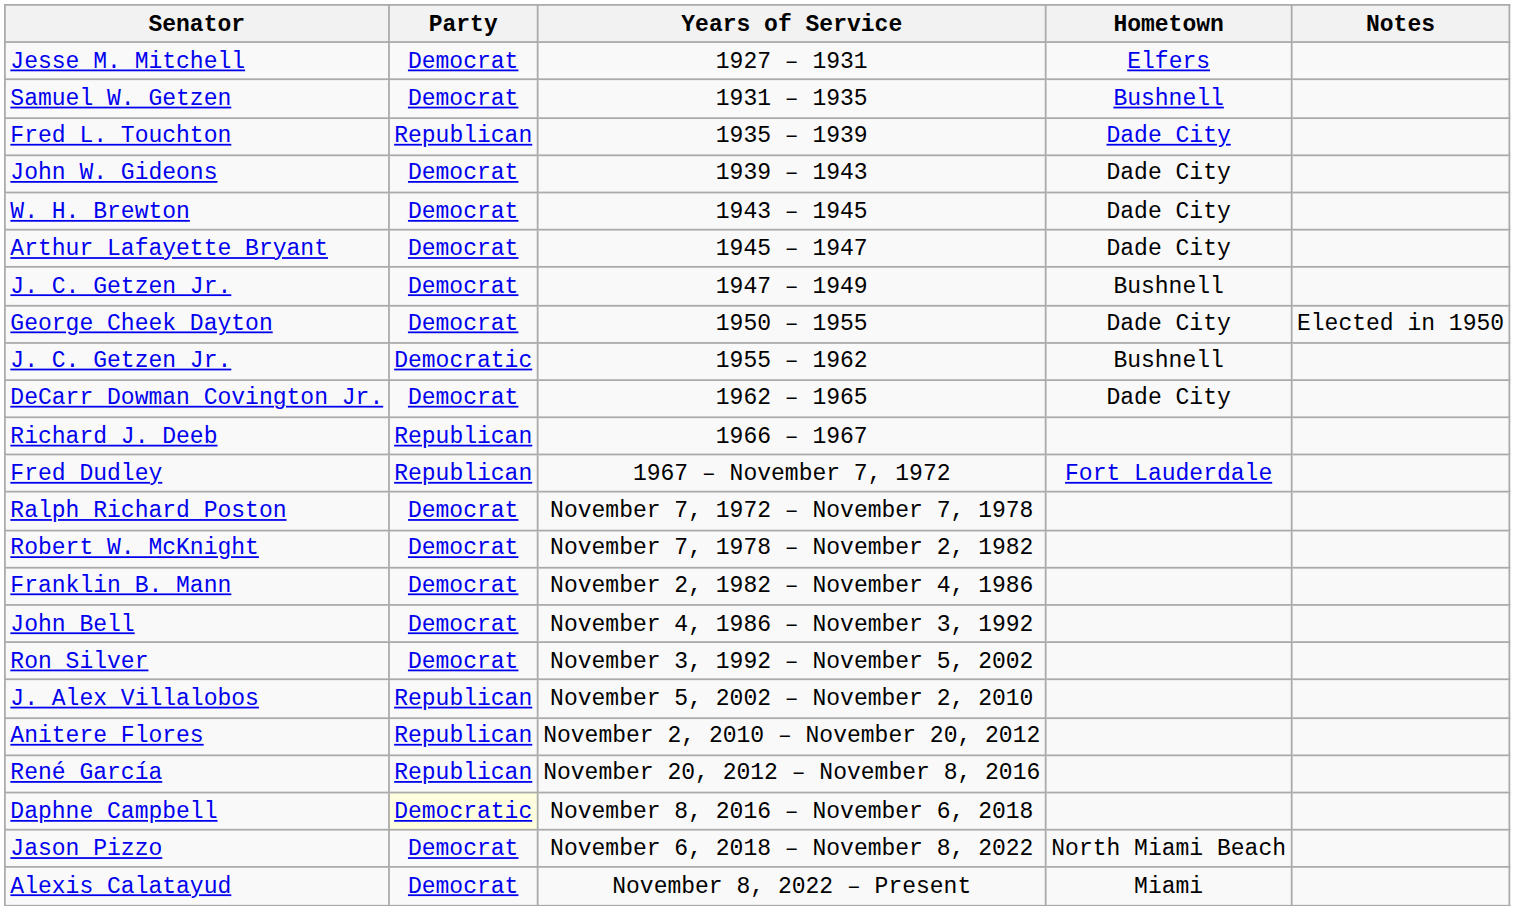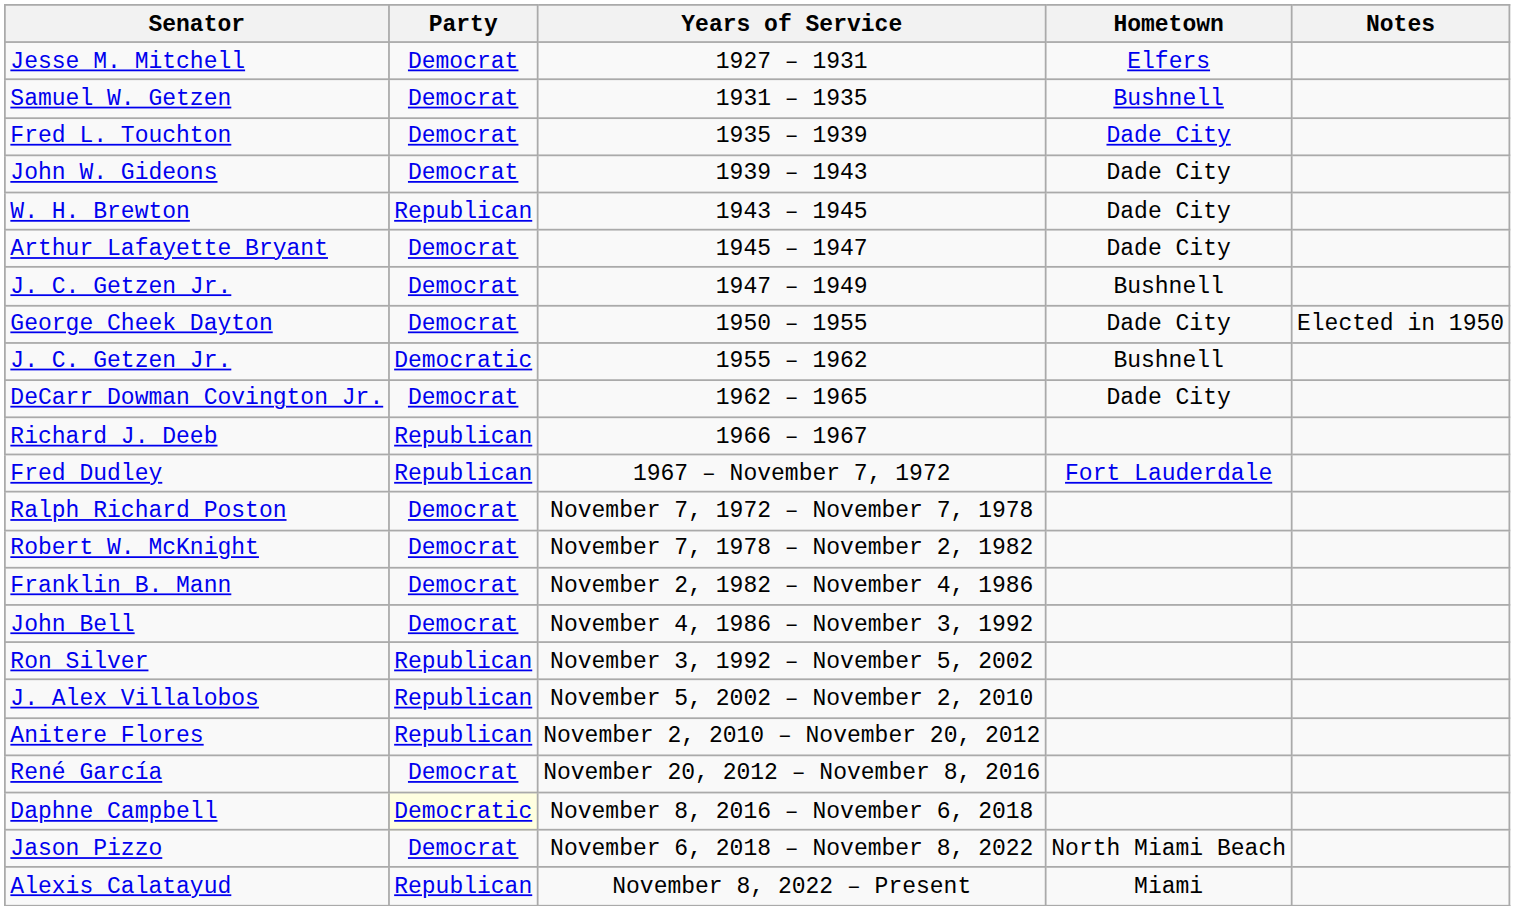1935 – 1939 | Party: Republican -> Democrat
1943 – 1945 | Party: Democrat -> Republican
November 3, 1992 – November 5, 2002 | Party: Democrat -> Republican
November 20, 2012 – November 8, 2016 | Party: Republican -> Democrat
November 8, 2022 – Present | Party: Democrat -> Republican
